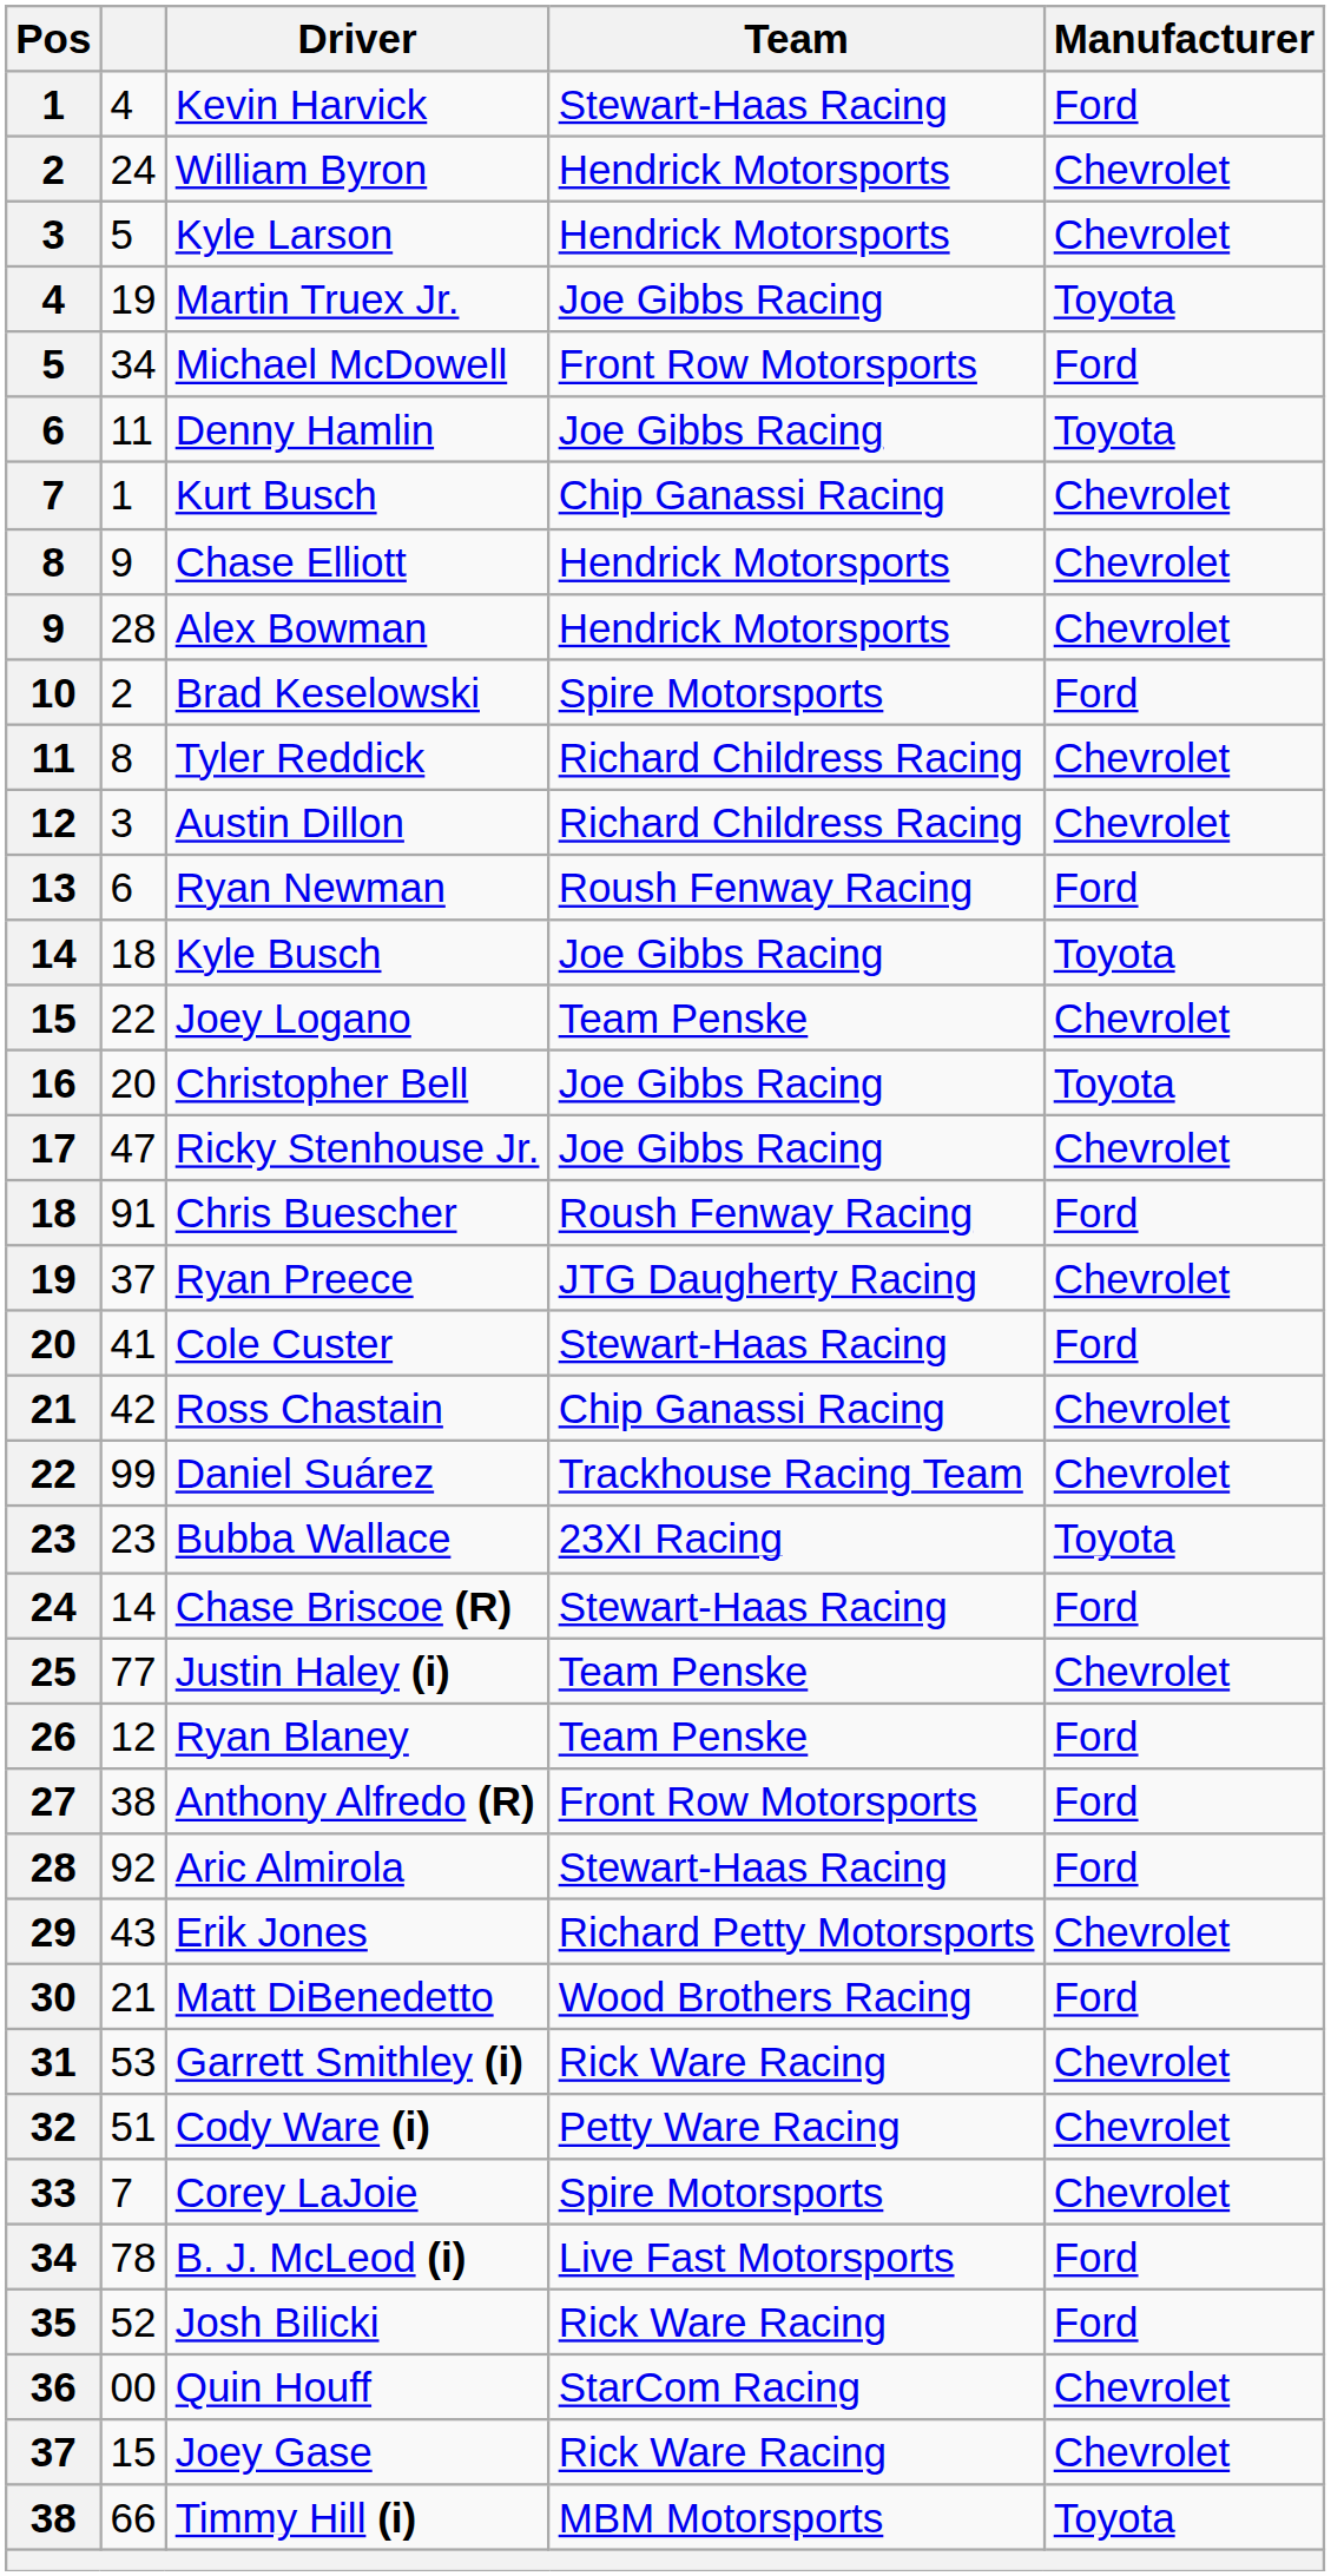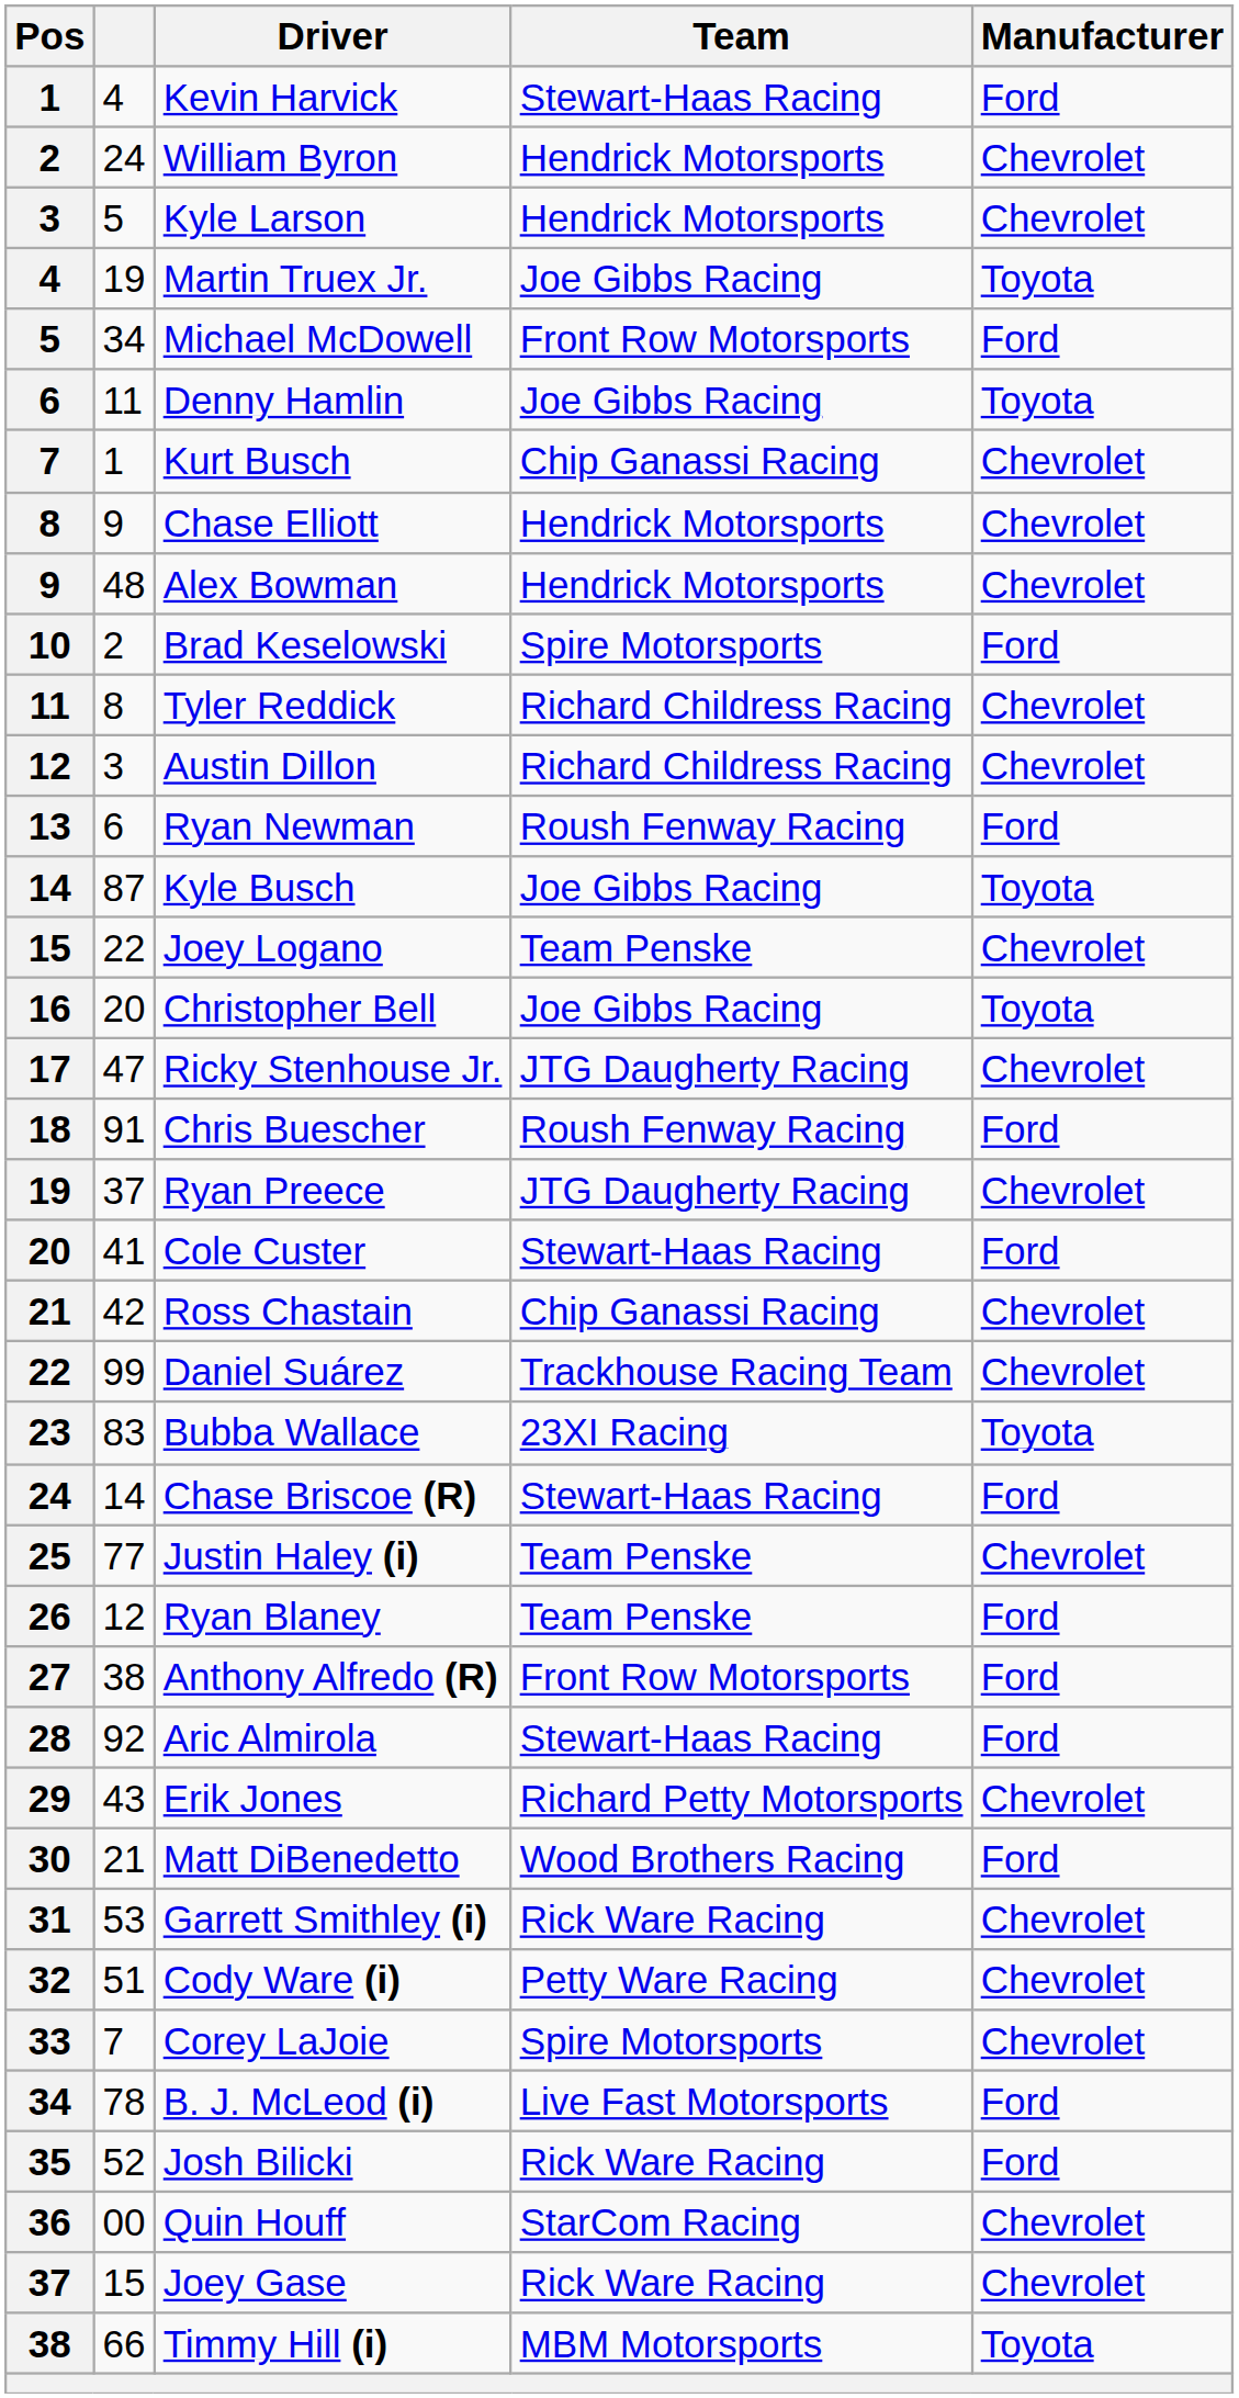Alex Bowman | column 2: 28 -> 48
Kyle Busch | column 2: 18 -> 87
Ricky Stenhouse Jr. | Team: Joe Gibbs Racing -> JTG Daugherty Racing
Bubba Wallace | column 2: 23 -> 83
